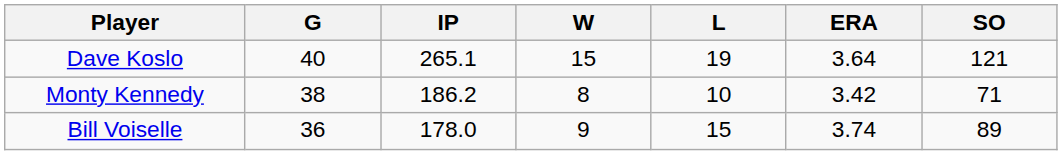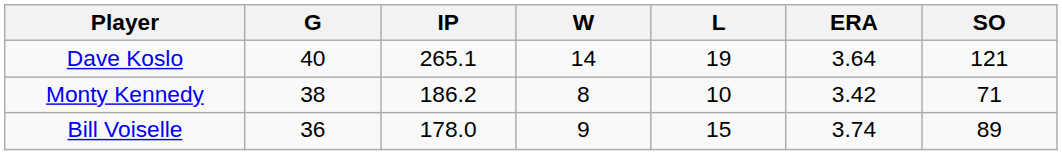Dave Koslo | W: 15 -> 14
